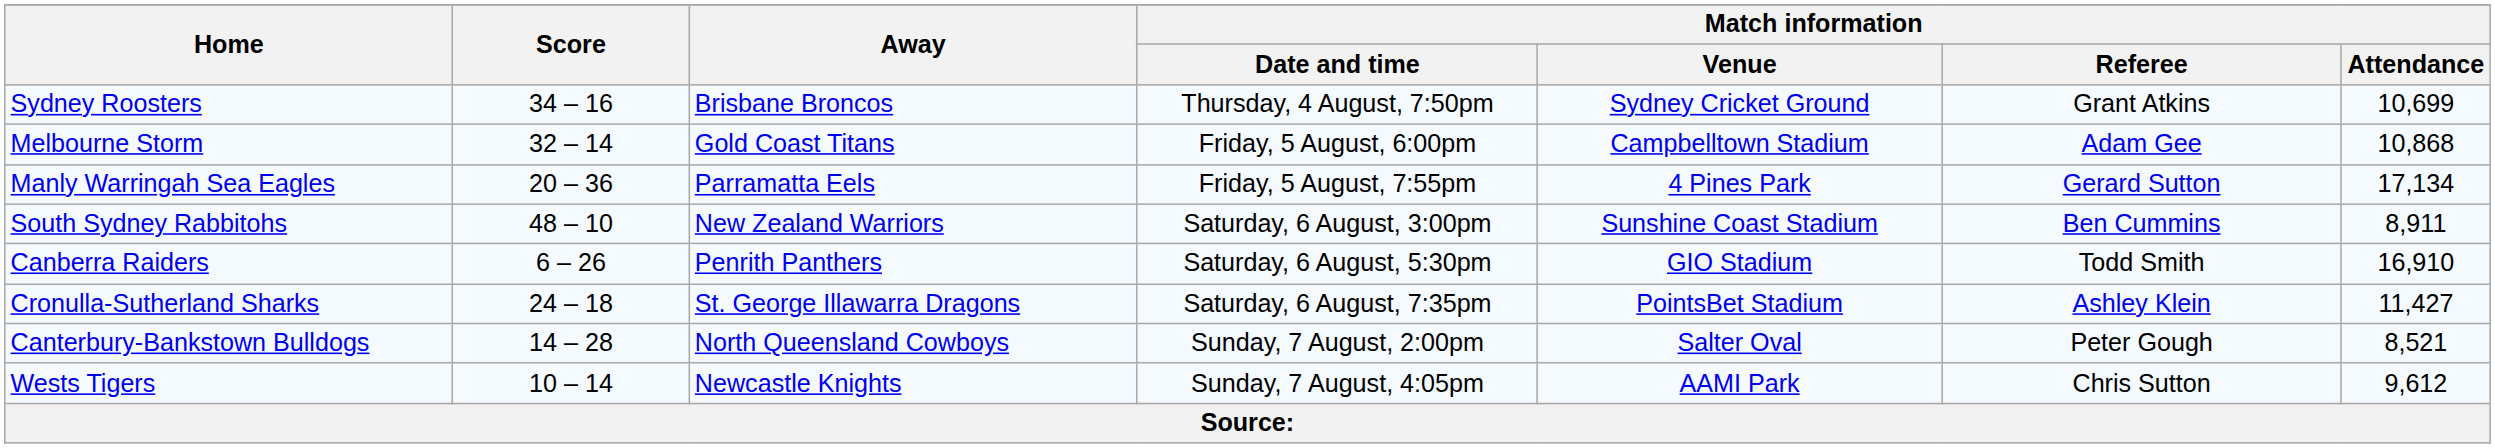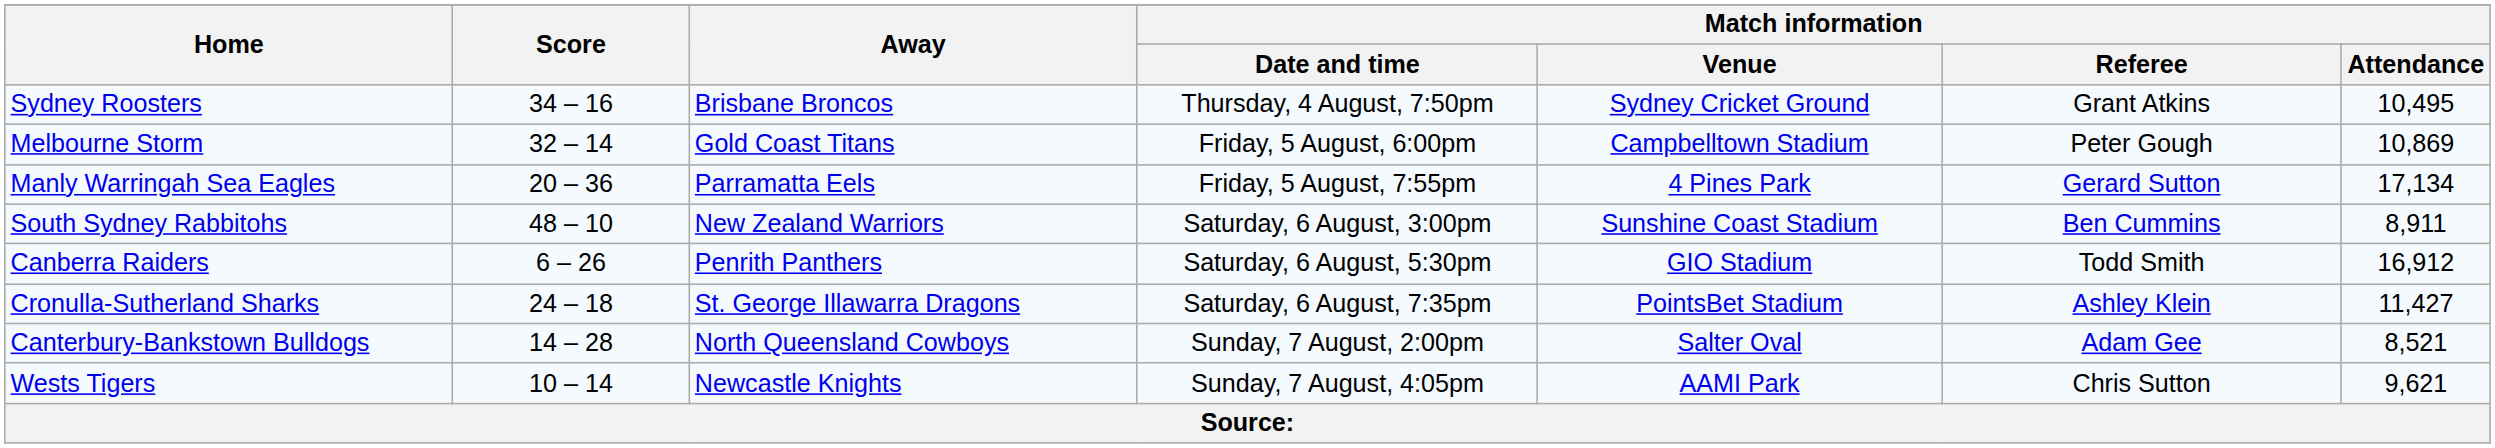Sydney Roosters | Match information / Attendance: 10,699 -> 10,495
Melbourne Storm | Match information / Referee: Adam Gee -> Peter Gough
Melbourne Storm | Match information / Attendance: 10,868 -> 10,869
Canberra Raiders | Match information / Attendance: 16,910 -> 16,912
Canterbury-Bankstown Bulldogs | Match information / Referee: Peter Gough -> Adam Gee
Wests Tigers | Match information / Attendance: 9,612 -> 9,621
